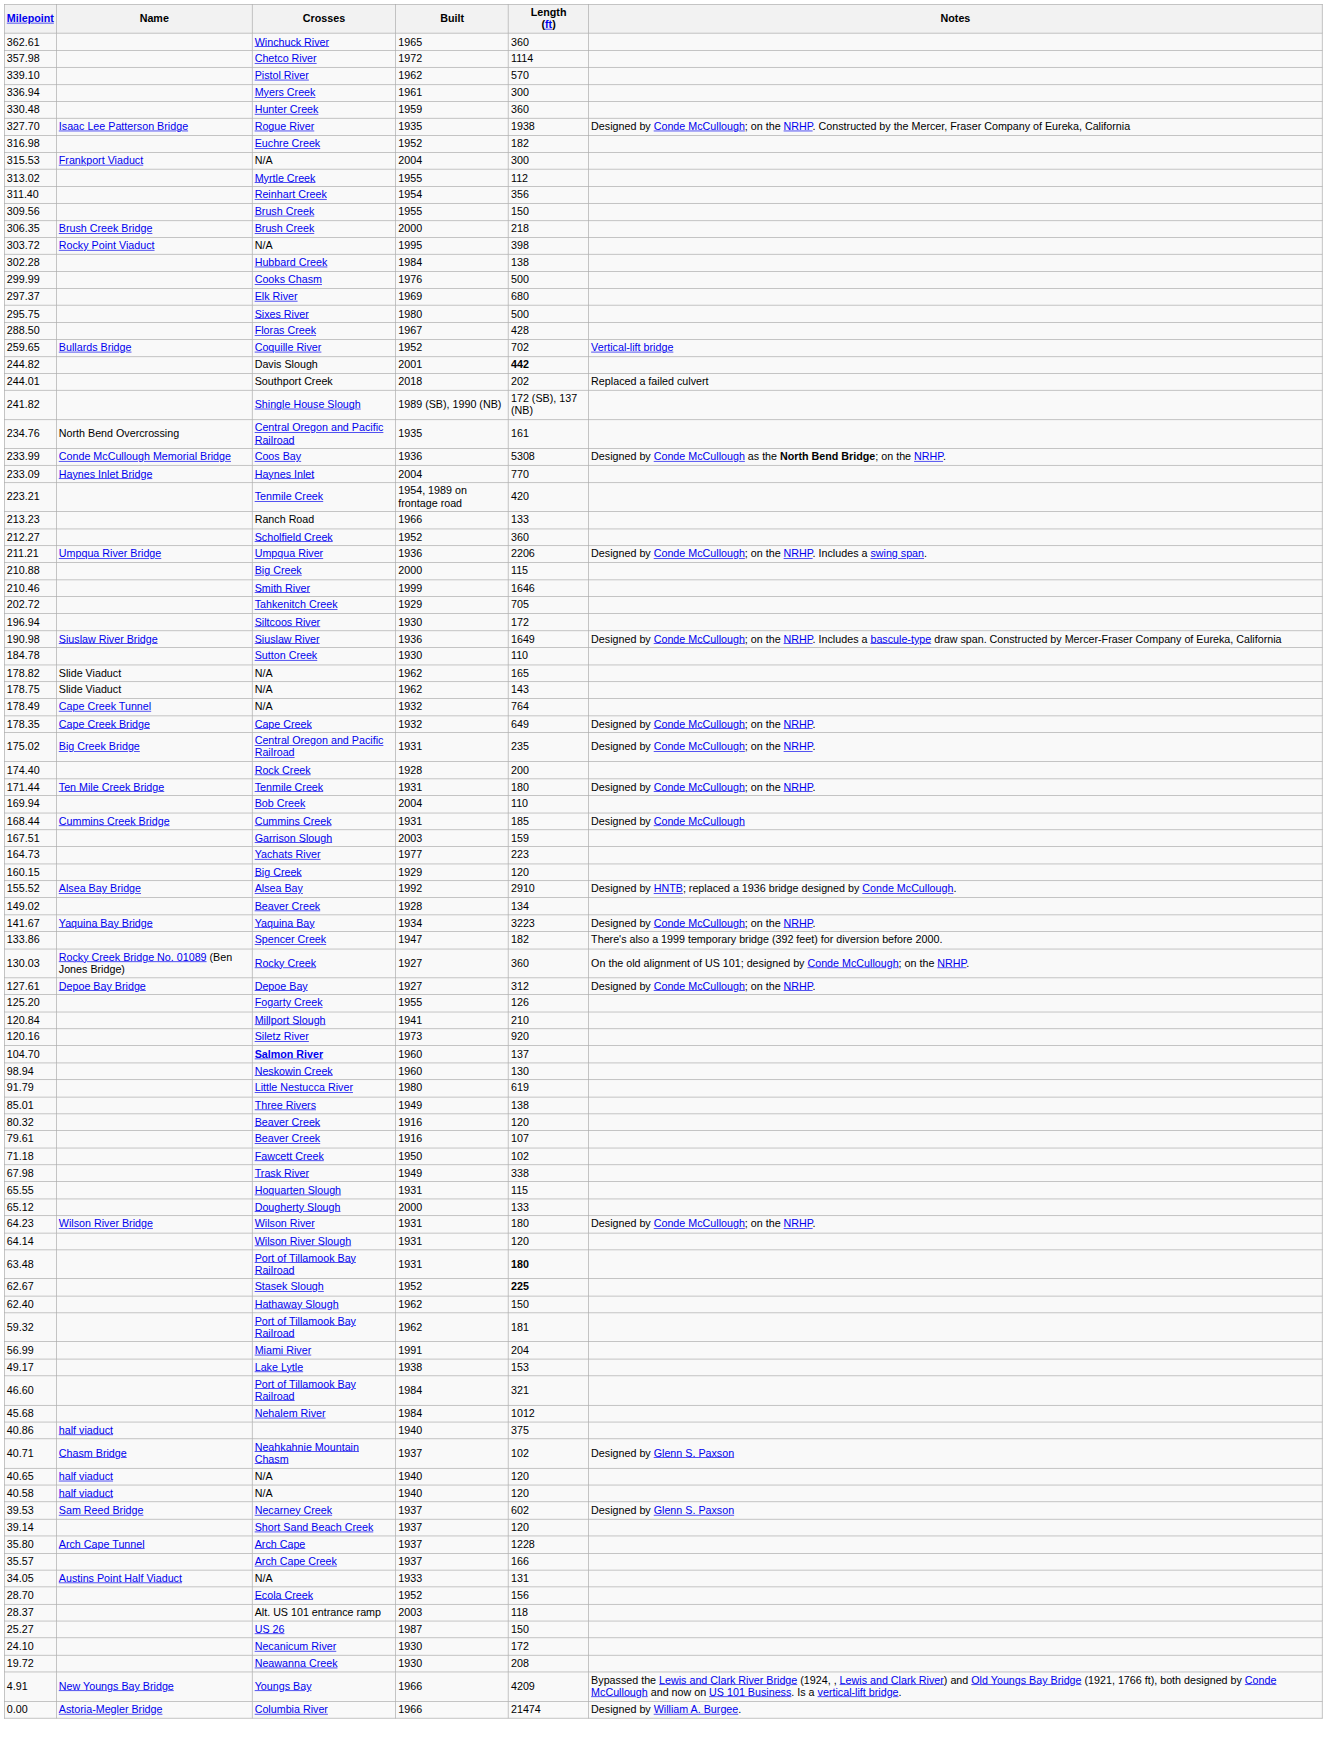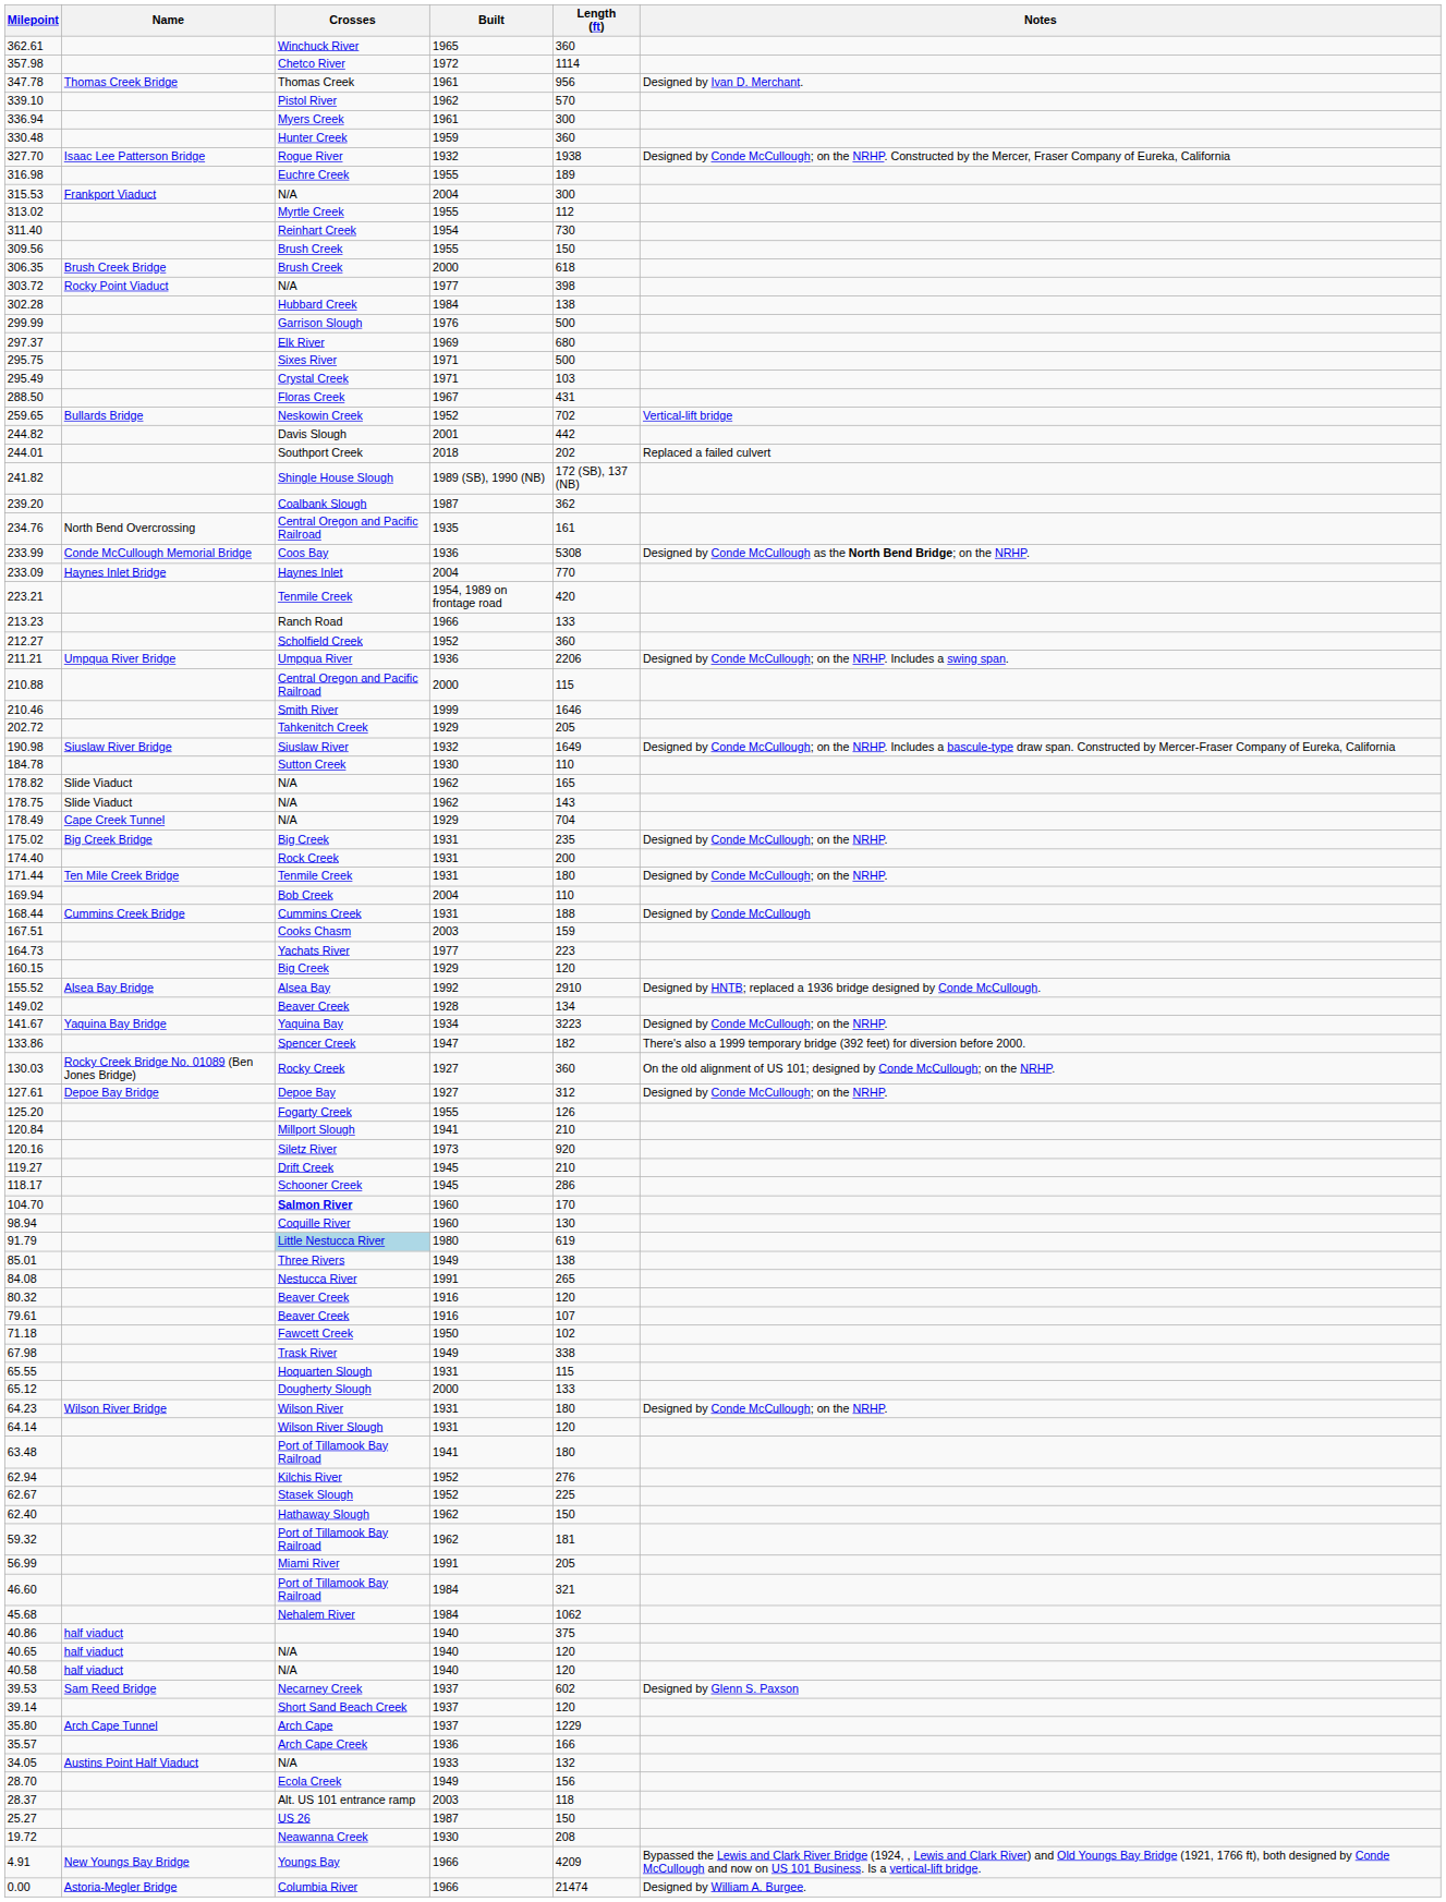+ row: 347.78 | Thomas Creek Bridge | Thomas Creek | 1961 | 956 | Designed by Ivan D. Merchant.
327.70 | Built: 1935 -> 1932
316.98 | Built: 1952 -> 1955
316.98 | Length (ft): 182 -> 189
311.40 | Length (ft): 356 -> 730
306.35 | Length (ft): 218 -> 618
303.72 | Built: 1995 -> 1977
299.99 | Crosses: Cooks Chasm -> Garrison Slough
295.75 | Built: 1980 -> 1971
+ row: 295.49 | Crystal Creek | 1971 | 103
288.50 | Length (ft): 428 -> 431
259.65 | Crosses: Coquille River -> Neskowin Creek
244.82 | Length (ft): bold -> normal
+ row: 239.20 | Coalbank Slough | 1987 | 362
210.88 | Crosses: Big Creek -> Central Oregon and Pacific Railroad
202.72 | Length (ft): 705 -> 205
- row: 196.94 | Siltcoos River | 1930 | 172
190.98 | Built: 1936 -> 1932
178.49 | Built: 1932 -> 1929
178.49 | Length (ft): 764 -> 704
- row: 178.35 | Cape Creek Bridge | Cape Creek | 1932 | 649 | Designed by Conde McCullough; on the NRHP.
175.02 | Crosses: Central Oregon and Pacific Railroad -> Big Creek
174.40 | Built: 1928 -> 1931
168.44 | Length (ft): 185 -> 188
167.51 | Crosses: Garrison Slough -> Cooks Chasm
+ row: 119.27 | Drift Creek | 1945 | 210
+ row: 118.17 | Schooner Creek | 1945 | 286
104.70 | Length (ft): 137 -> 170
98.94 | Crosses: Neskowin Creek -> Coquille River
91.79 | Crosses: no background -> lightblue background
+ row: 84.08 | Nestucca River | 1991 | 265
63.48 | Built: 1931 -> 1941
63.48 | Length (ft): bold -> normal
+ row: 62.94 | Kilchis River | 1952 | 276
62.67 | Length (ft): bold -> normal
56.99 | Length (ft): 204 -> 205
- row: 49.17 | Lake Lytle | 1938 | 153
45.68 | Length (ft): 1012 -> 1062
- row: 40.71 | Chasm Bridge | Neahkahnie Mountain Chasm | 1937 | 102 | Designed by Glenn S. Paxson
35.80 | Length (ft): 1228 -> 1229
35.57 | Built: 1937 -> 1936
34.05 | Length (ft): 131 -> 132
28.70 | Built: 1952 -> 1949
- row: 24.10 | Necanicum River | 1930 | 172
